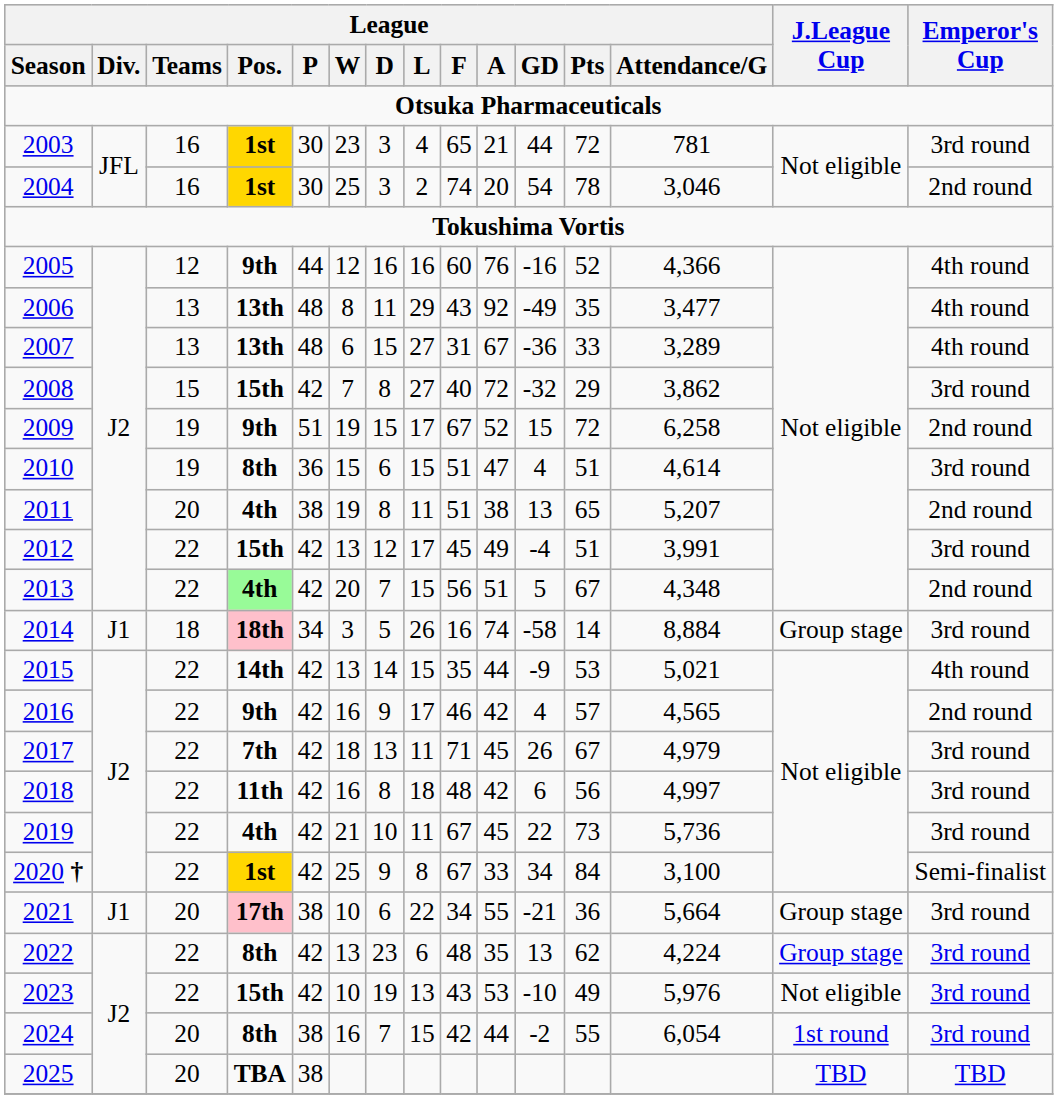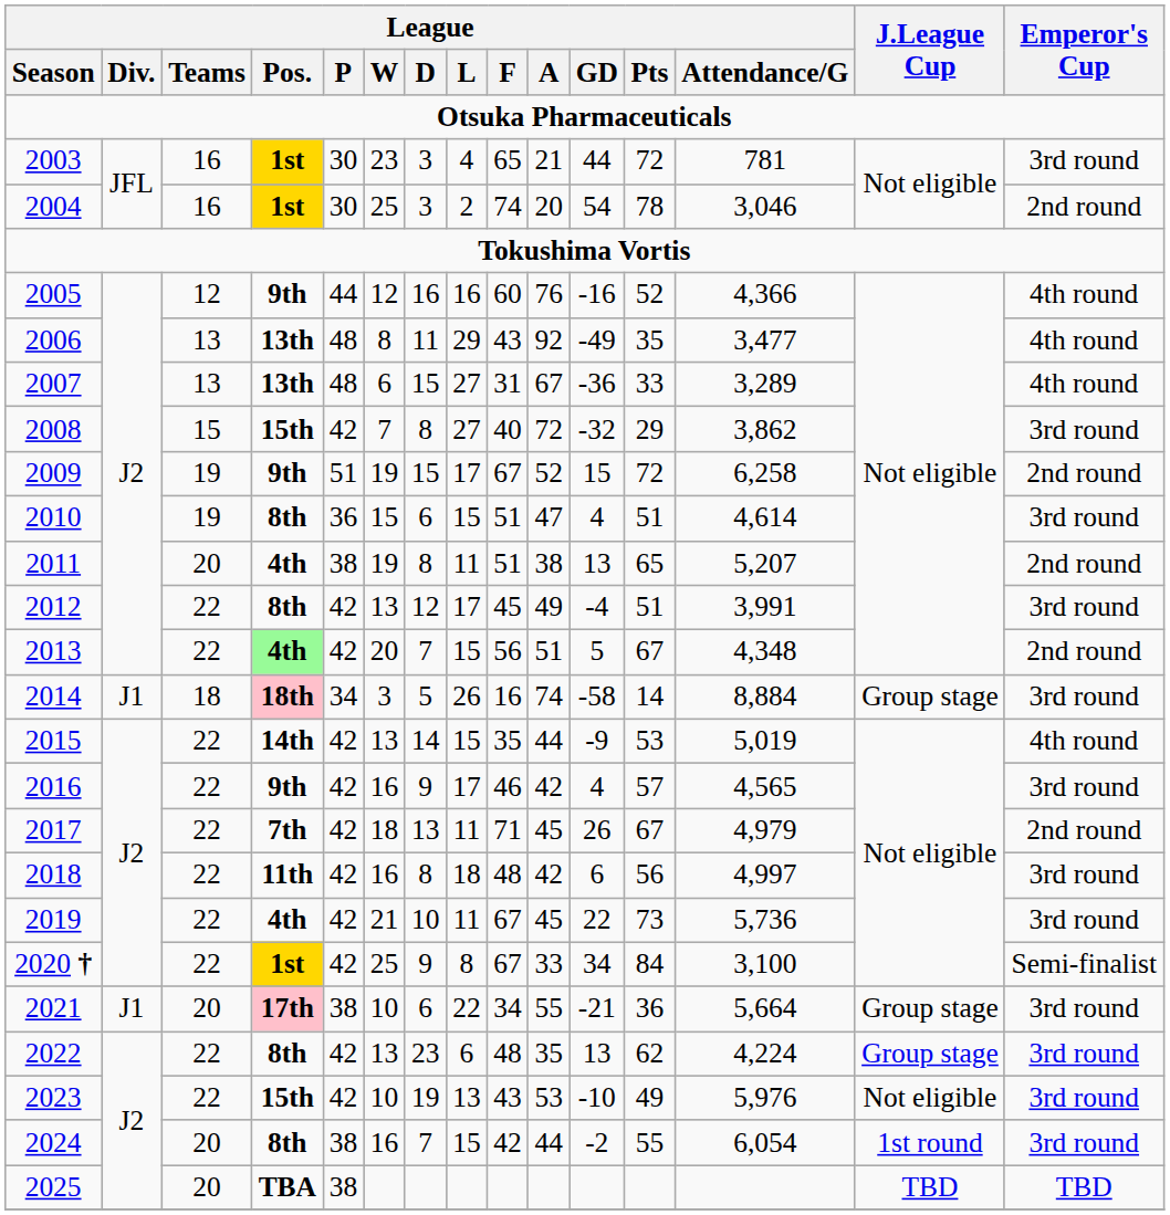2012 | League / Pos.: 15th -> 8th
2015 | League / Attendance/G: 5,021 -> 5,019
2016 | Emperor's Cup: 2nd round -> 3rd round
2017 | Emperor's Cup: 3rd round -> 2nd round
